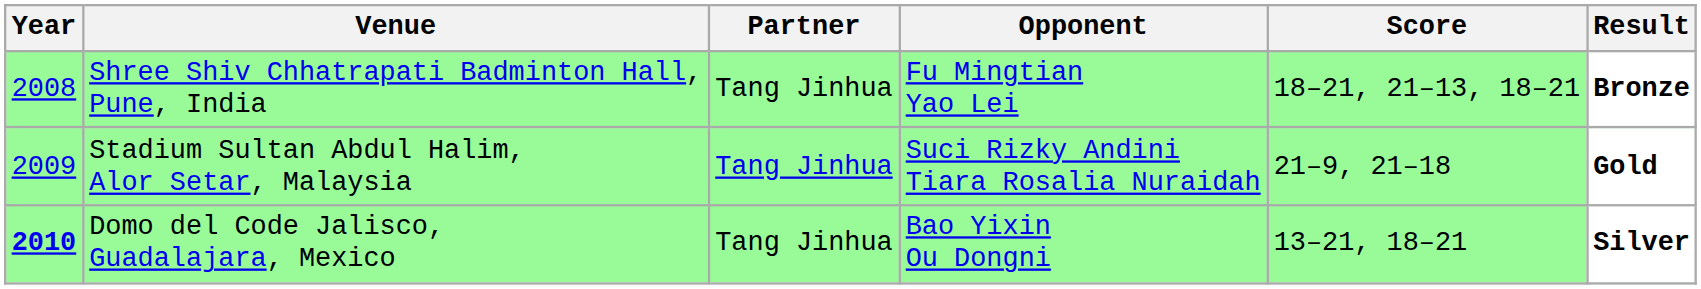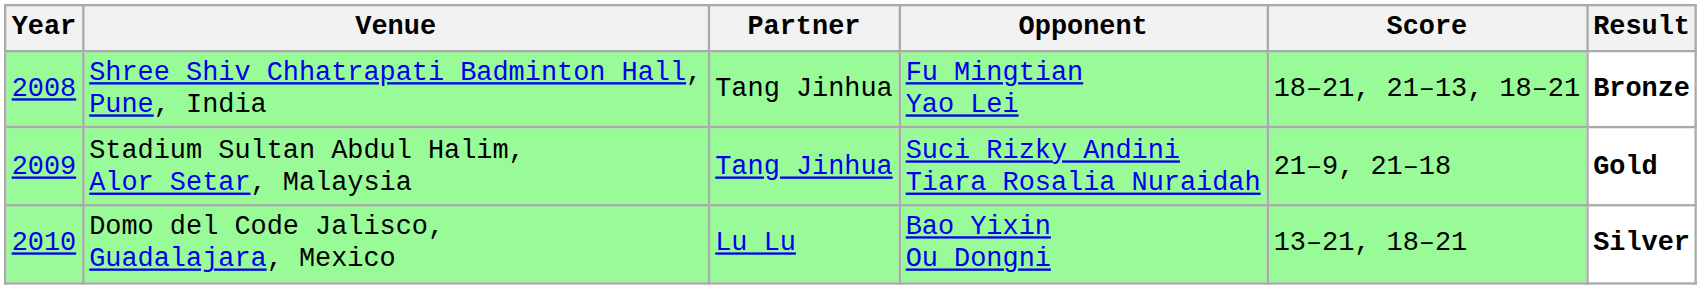Domo del Code Jalisco, Guadalajara, Mexico | Year: bold -> normal
Domo del Code Jalisco, Guadalajara, Mexico | Partner: Tang Jinhua -> Lu Lu
